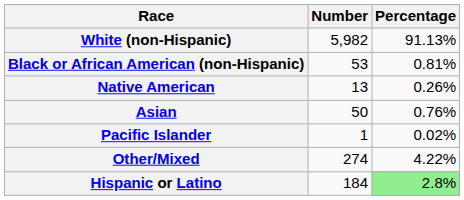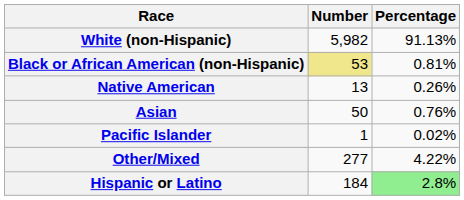Black or African American (non-Hispanic) | Number: no background -> khaki background
Other/Mixed | Number: 274 -> 277
